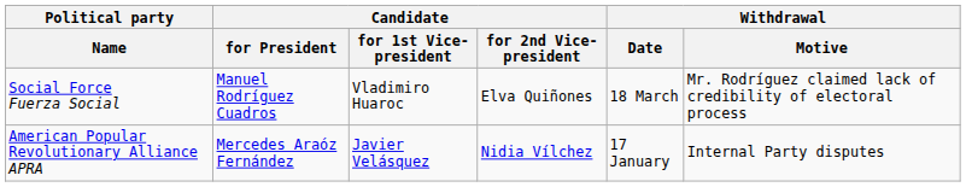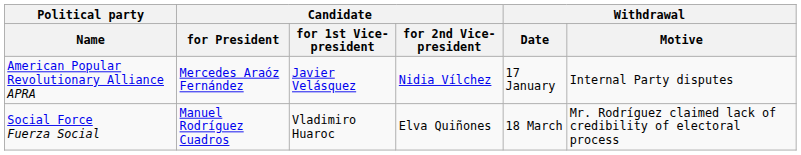rows swapped: American Popular Revolutionary Alliance APRA <-> Social Force Fuerza Social
